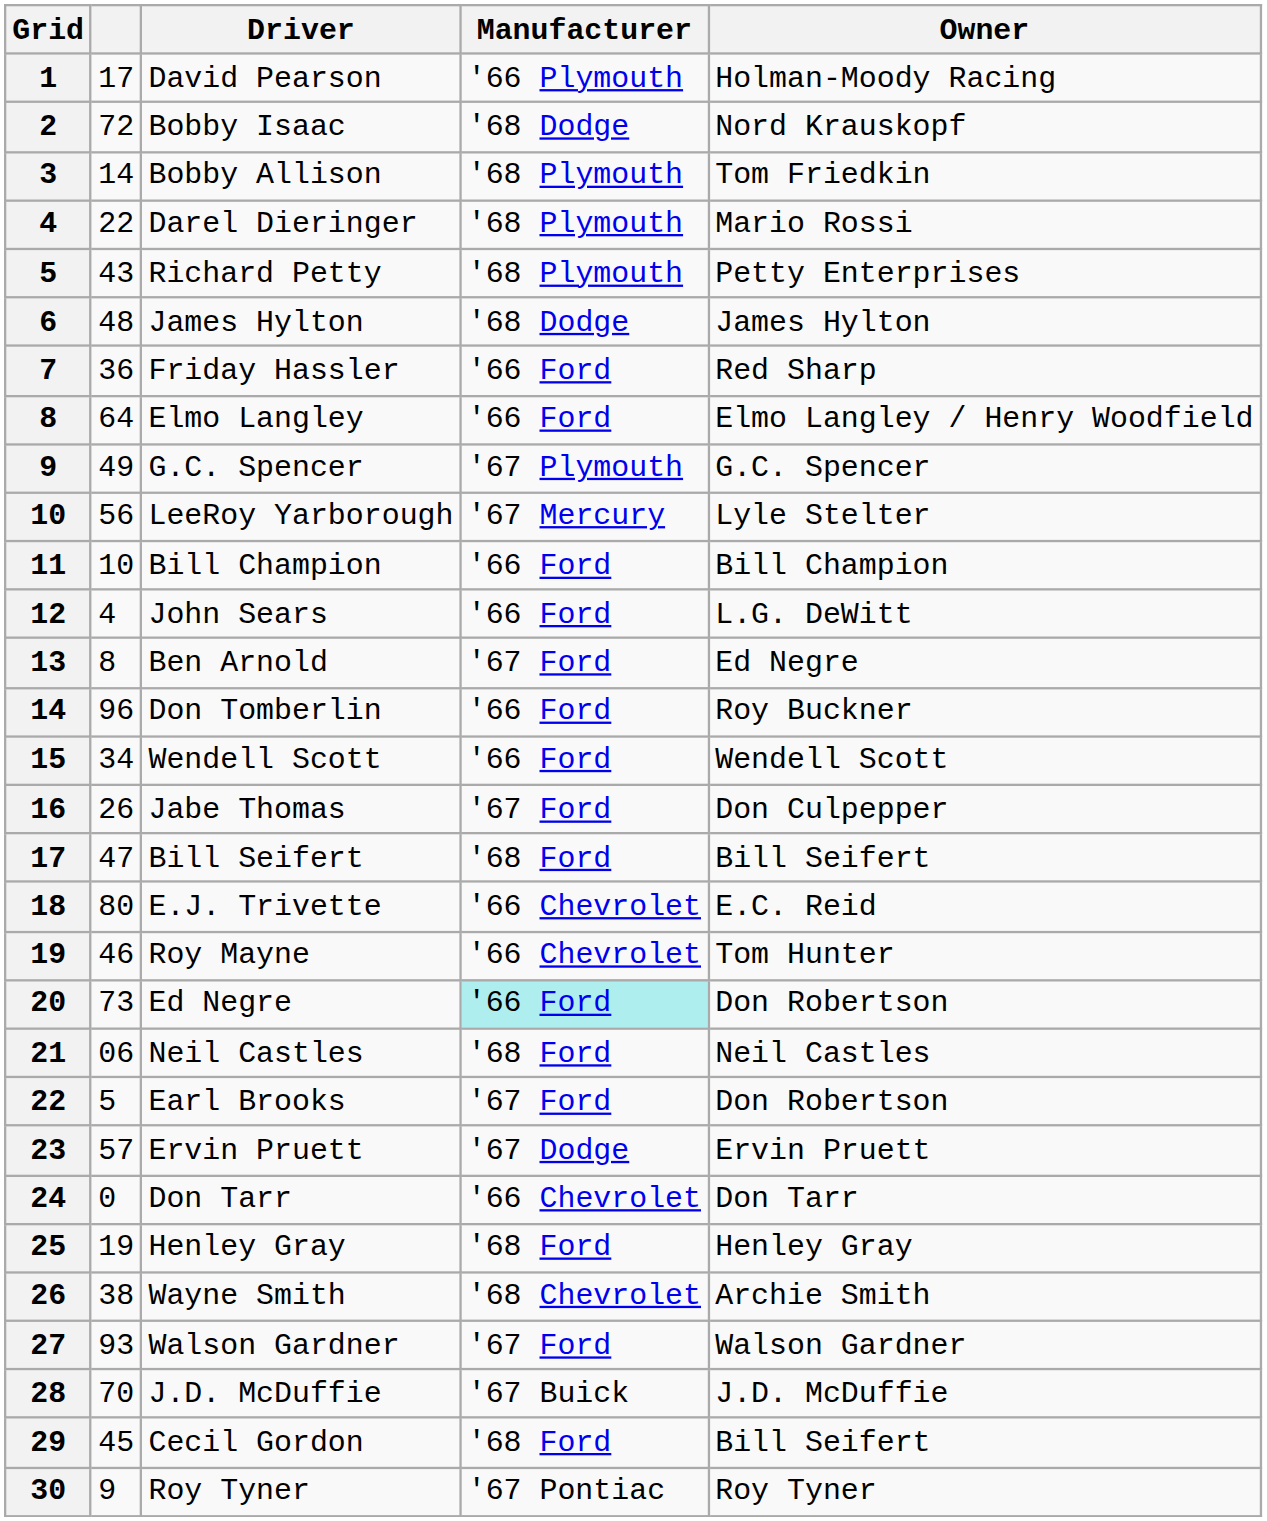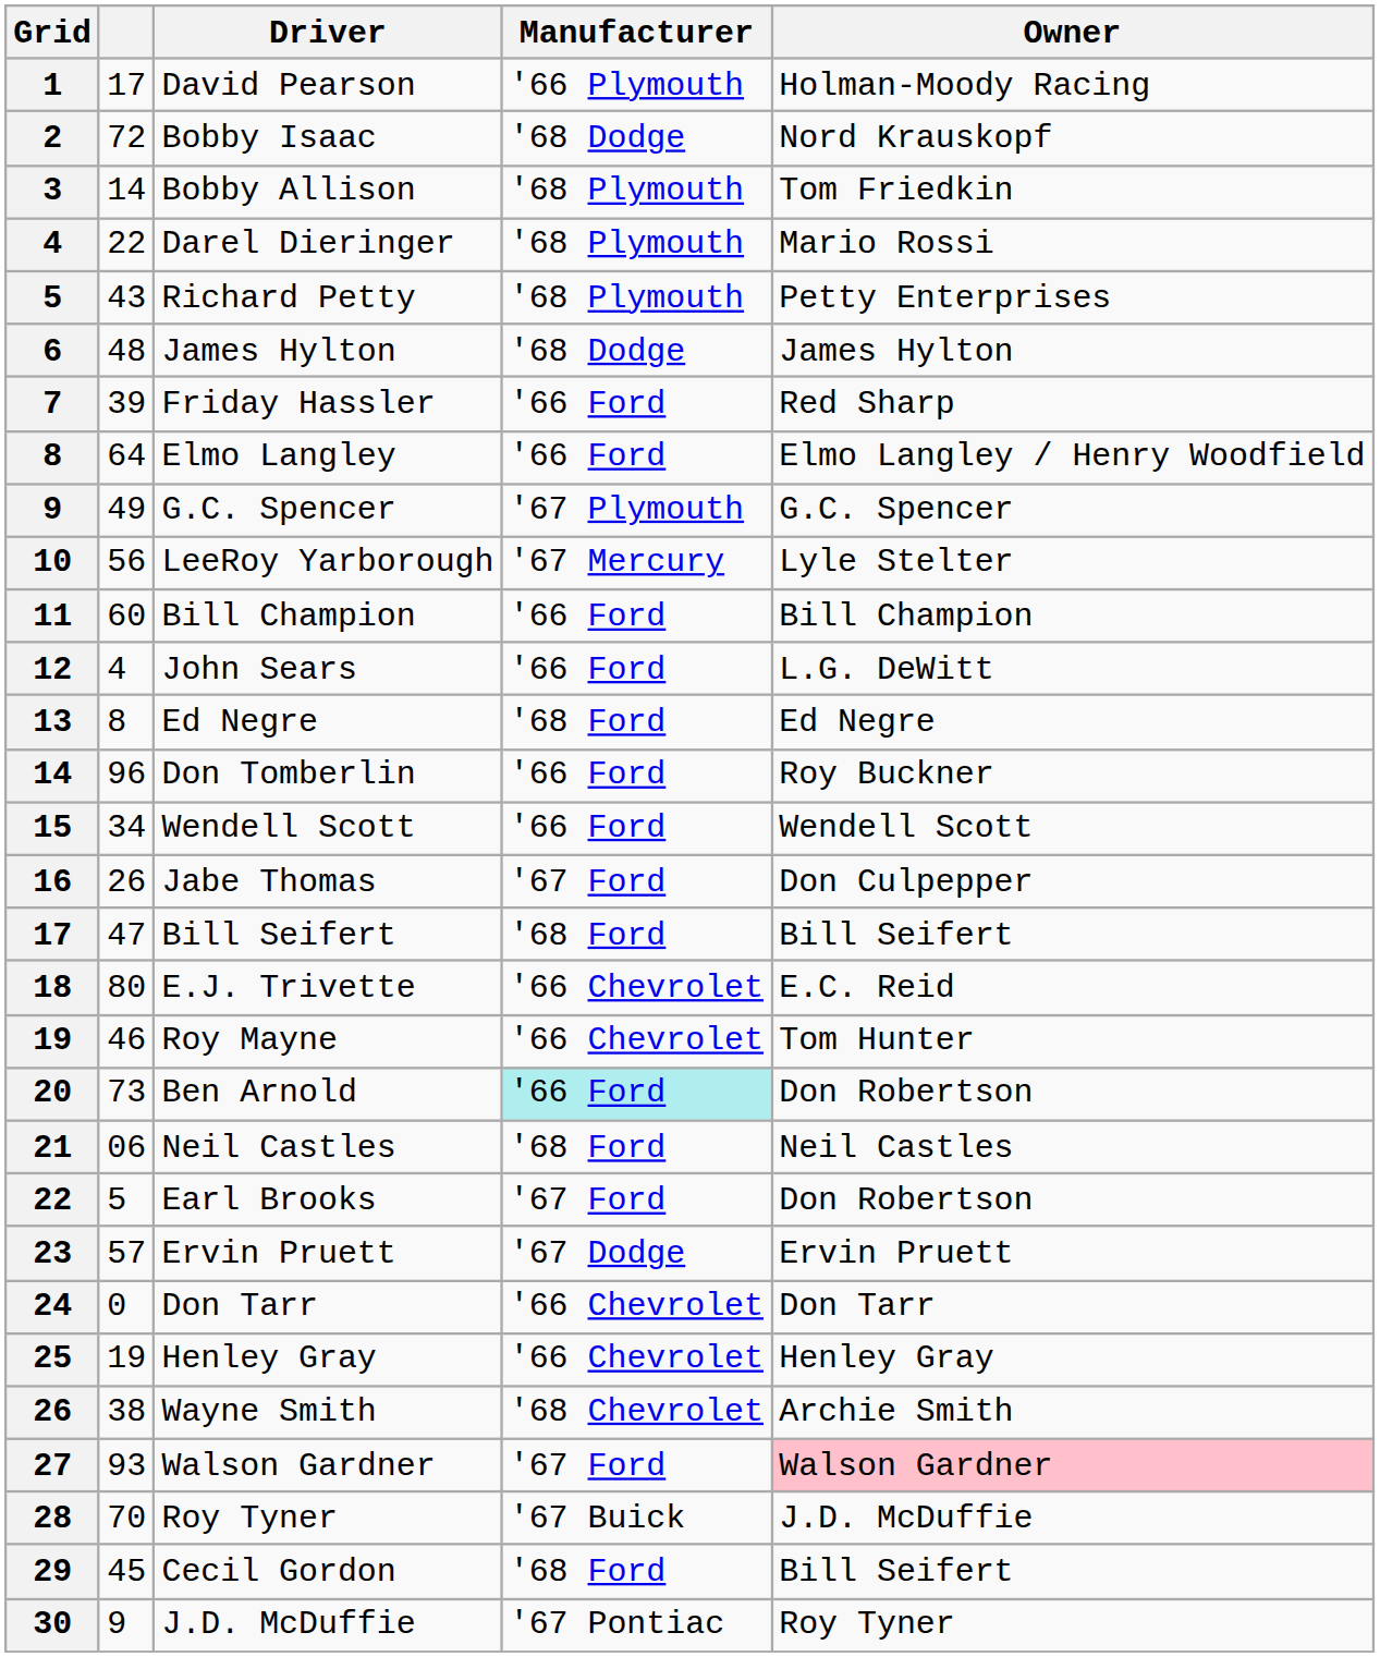7 | column 2: 36 -> 39
11 | column 2: 10 -> 60
13 | Driver: Ben Arnold -> Ed Negre
13 | Manufacturer: '67 Ford -> '68 Ford
20 | Driver: Ed Negre -> Ben Arnold
25 | Manufacturer: '68 Ford -> '66 Chevrolet
27 | Owner: no background -> pink background
28 | Driver: J.D. McDuffie -> Roy Tyner
30 | Driver: Roy Tyner -> J.D. McDuffie
